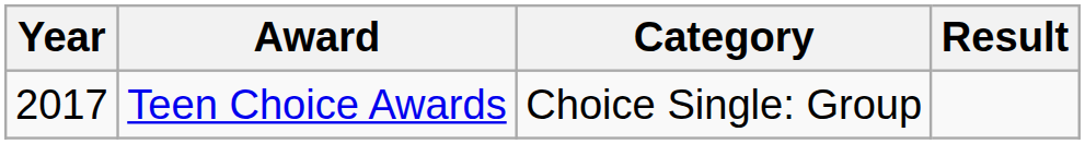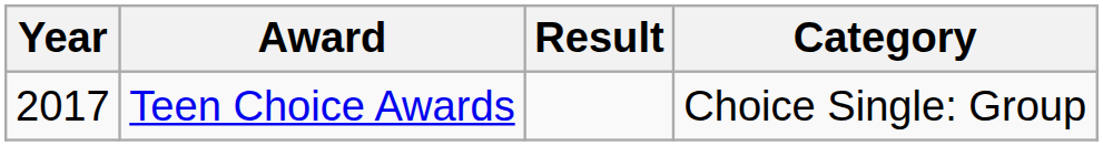columns swapped: Category <-> Result
